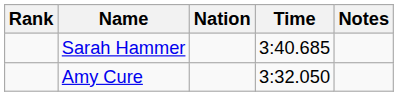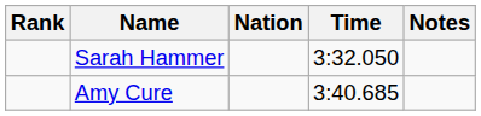Sarah Hammer | Time: 3:40.685 -> 3:32.050
Amy Cure | Time: 3:32.050 -> 3:40.685
